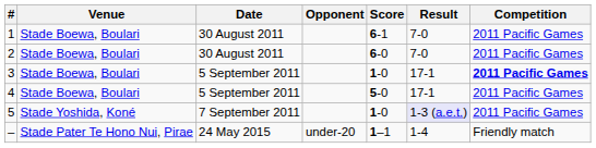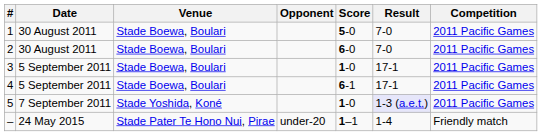columns swapped: Date <-> Venue
1 | Score: 6-1 -> 5-0
3 | Competition: bold -> normal
4 | Score: 5-0 -> 6-1
